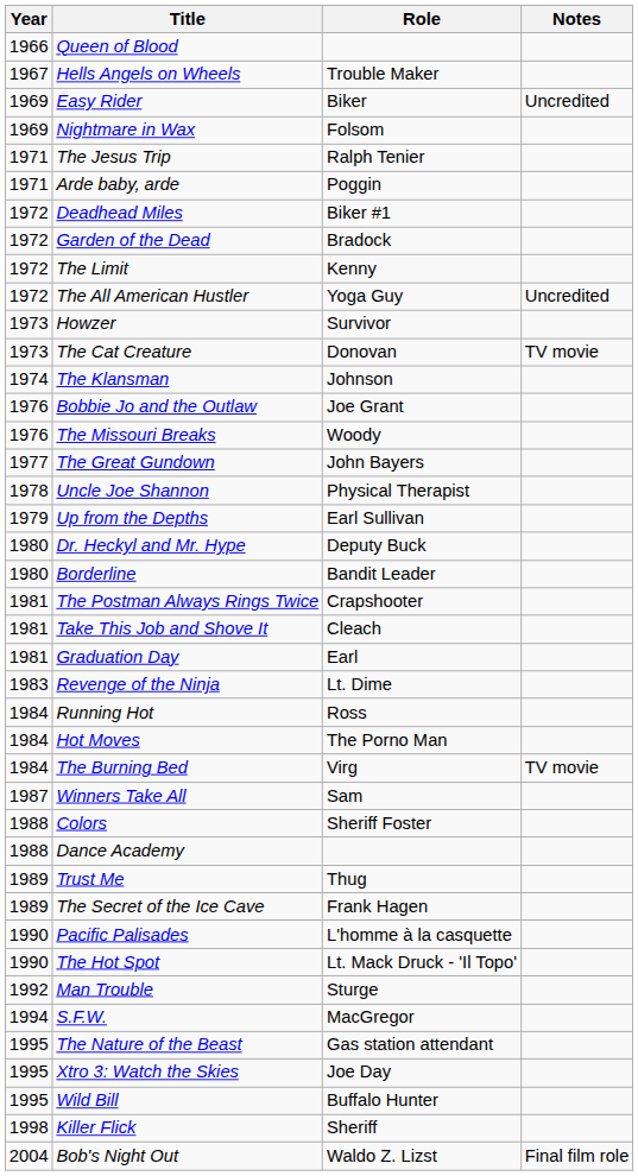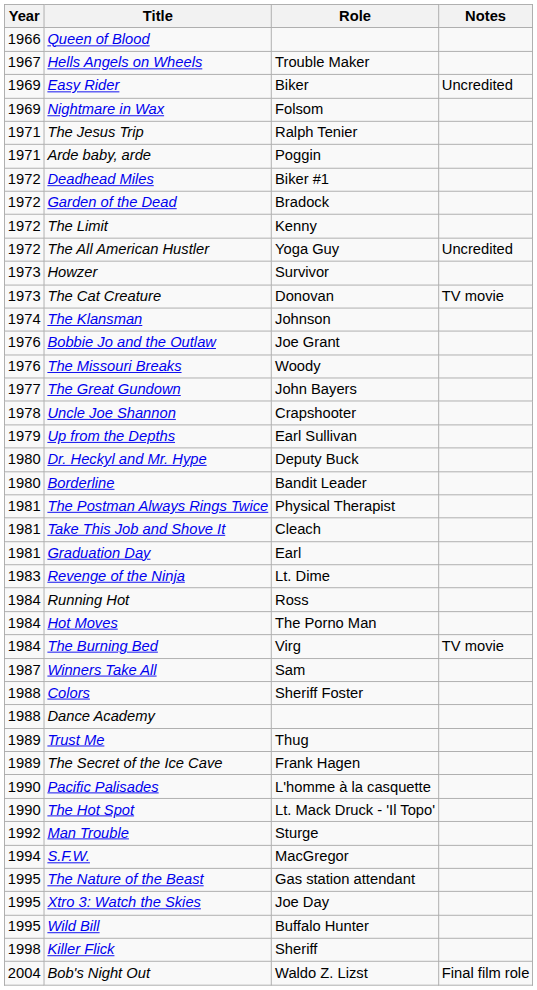Uncle Joe Shannon | Role: Physical Therapist -> Crapshooter
The Postman Always Rings Twice | Role: Crapshooter -> Physical Therapist
